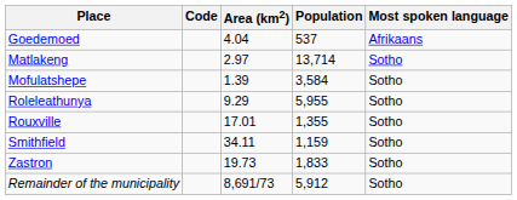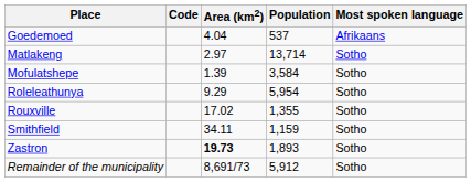Roleleathunya | Population: 5,955 -> 5,954
Rouxville | Area (km2): 17.01 -> 17.02
Zastron | Area (km2): normal -> bold
Zastron | Population: 1,833 -> 1,893
